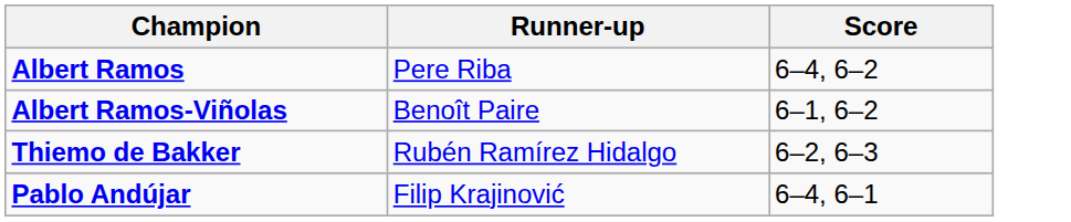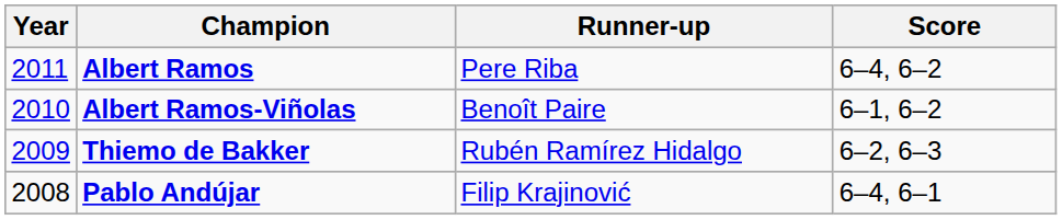+ column: Year | 2011 | 2010 | 2009 | 2008
